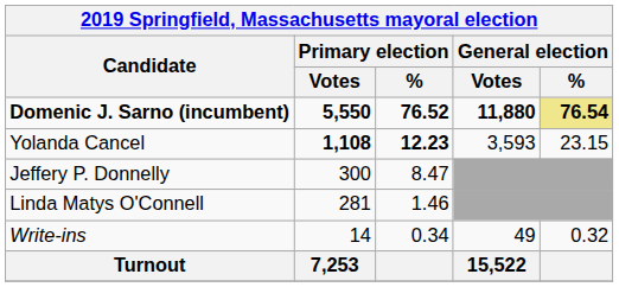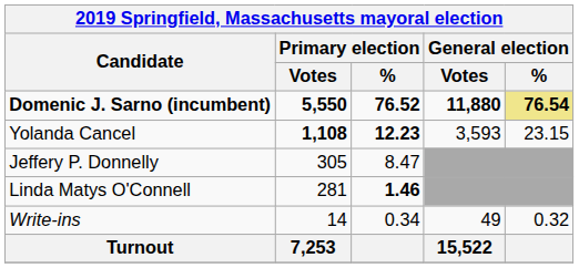Jeffery P. Donnelly | Primary election / Votes: 300 -> 305
Linda Matys O'Connell | Primary election / %: normal -> bold
